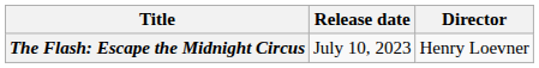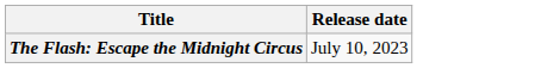- column: Director | Henry Loevner
